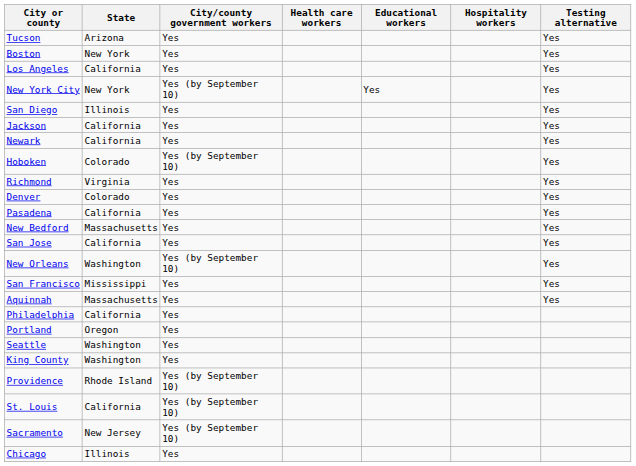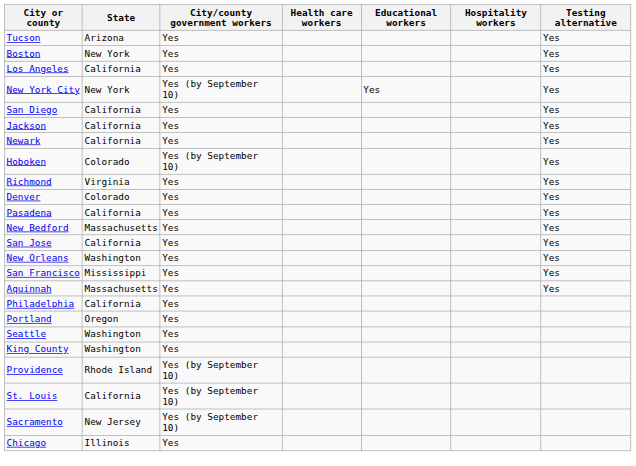San Diego | State: Illinois -> California
New Orleans | City/county government workers: Yes (by September 10) -> Yes
